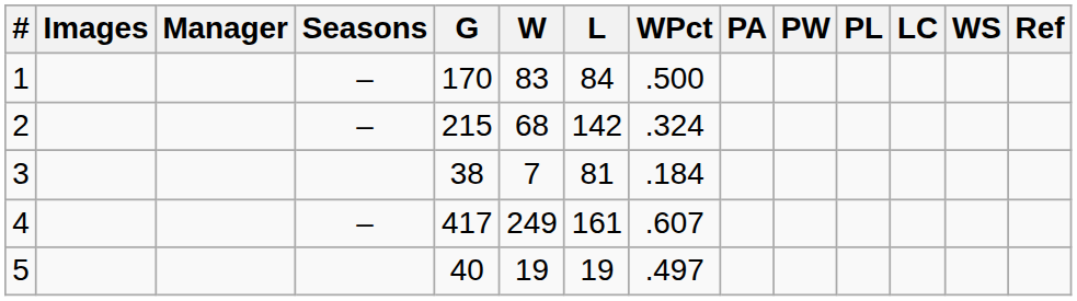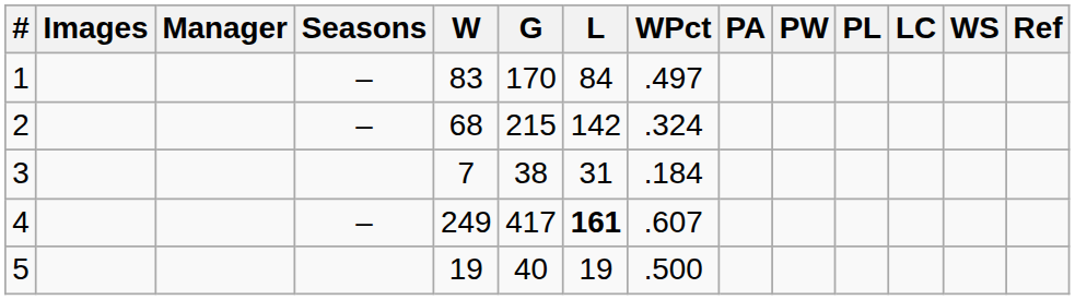columns swapped: G <-> W
1 | WPct: .500 -> .497
3 | L: 81 -> 31
4 | L: normal -> bold
5 | WPct: .497 -> .500
